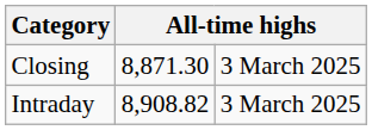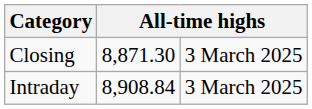Intraday | column 2: 8,908.82 -> 8,908.84
